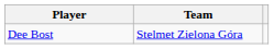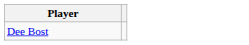- column: Team | Stelmet Zielona Góra
